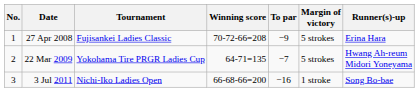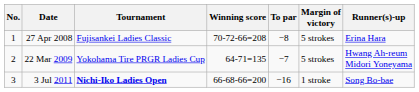27 Apr 2008 | To par: −9 -> −8
3 Jul 2011 | Tournament: normal -> bold
